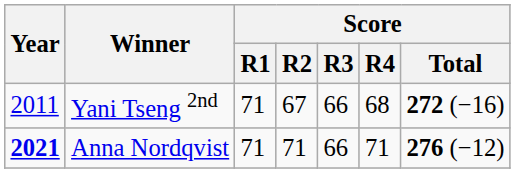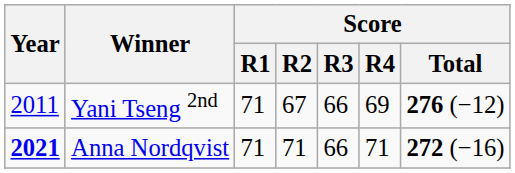Yani Tseng 2nd | Score / R4: 68 -> 69
Yani Tseng 2nd | Score / Total: 272 (−16) -> 276 (−12)
Anna Nordqvist | Score / Total: 276 (−12) -> 272 (−16)
